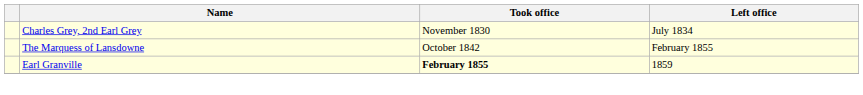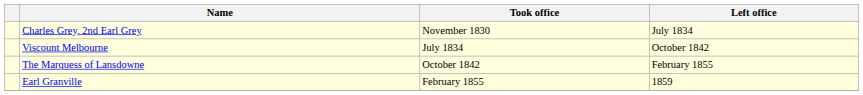+ row: Viscount Melbourne | July 1834 | October 1842
Earl Granville | Took office: bold -> normal
